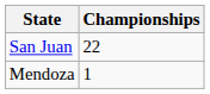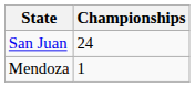San Juan | Championships: 22 -> 24
